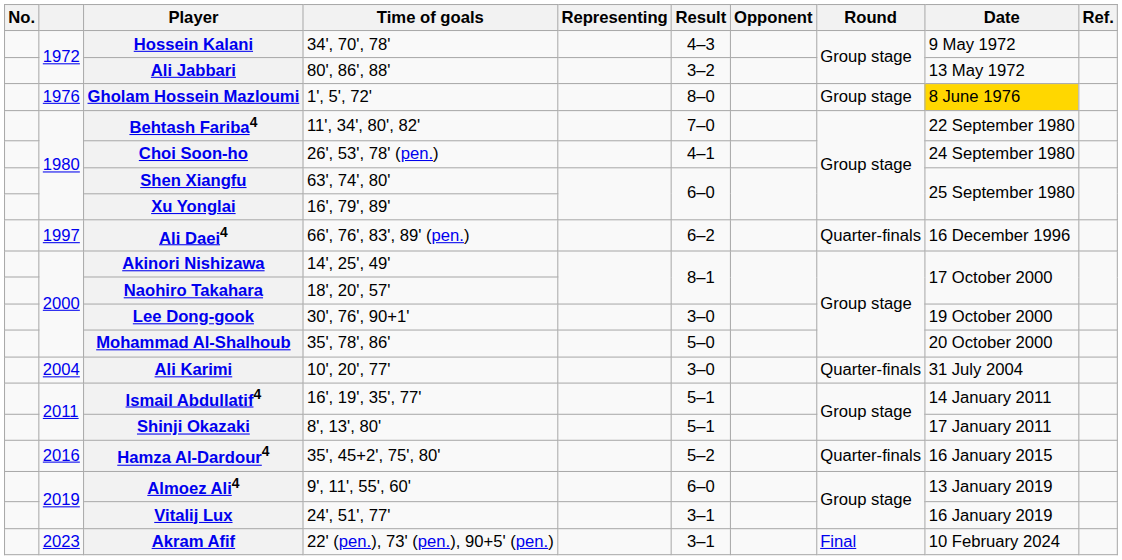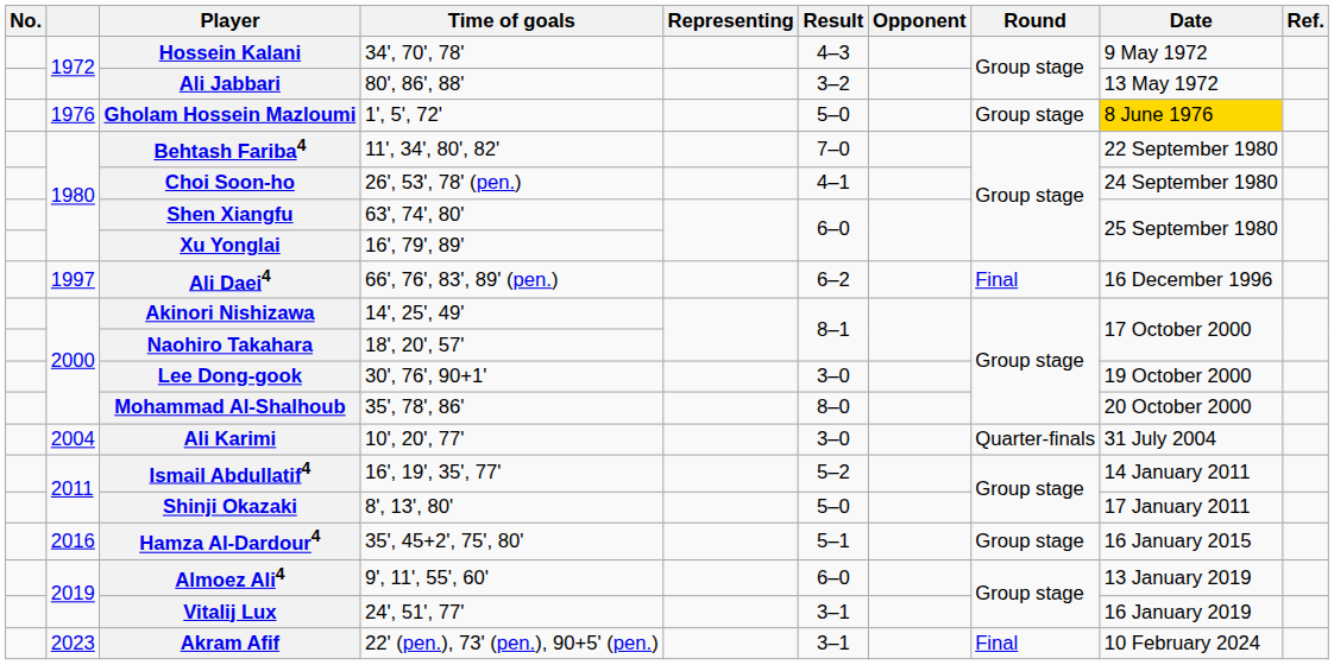Gholam Hossein Mazloumi | Result: 8–0 -> 5–0
Ali Daei4 | Round: Quarter-finals -> Final
Mohammad Al-Shalhoub | Result: 5–0 -> 8–0
Ismail Abdullatif4 | Result: 5–1 -> 5–2
Shinji Okazaki | Result: 5–1 -> 5–0
Hamza Al-Dardour4 | Result: 5–2 -> 5–1
Hamza Al-Dardour4 | Round: Quarter-finals -> Group stage
